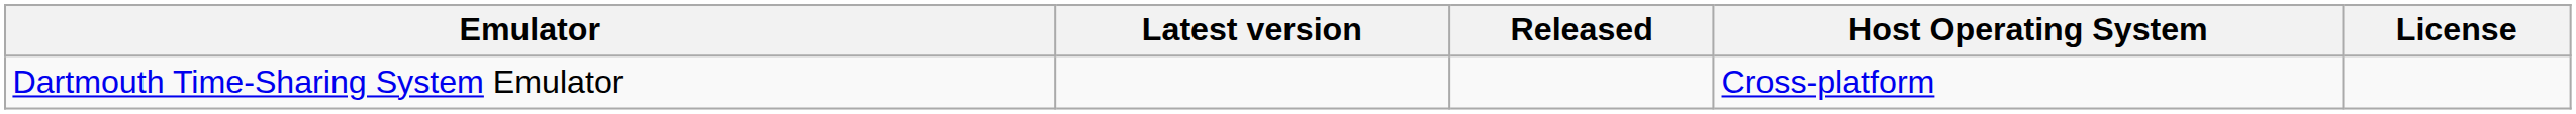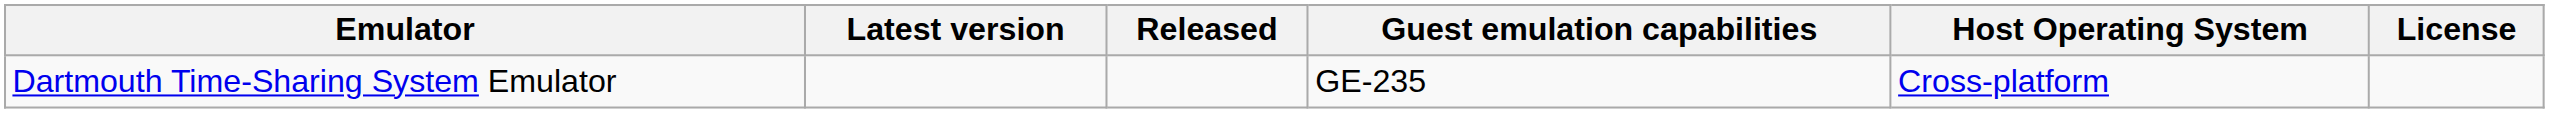+ column: Guest emulation capabilities | GE-235
